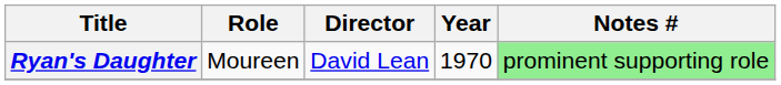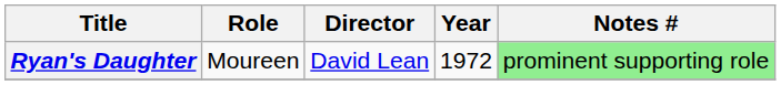Ryan's Daughter | Year: 1970 -> 1972
